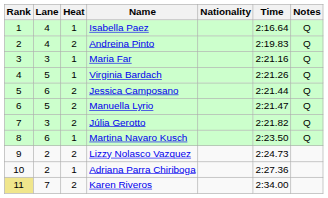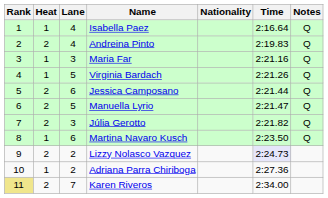columns swapped: Heat <-> Lane
Lizzy Nolasco Vazquez | Time: no background -> lavender background
